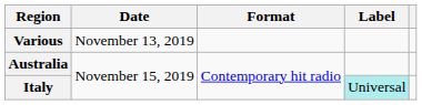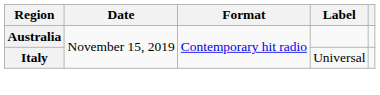- row: Various | November 13, 2019
Italy | Label: paleturquoise background -> no background
